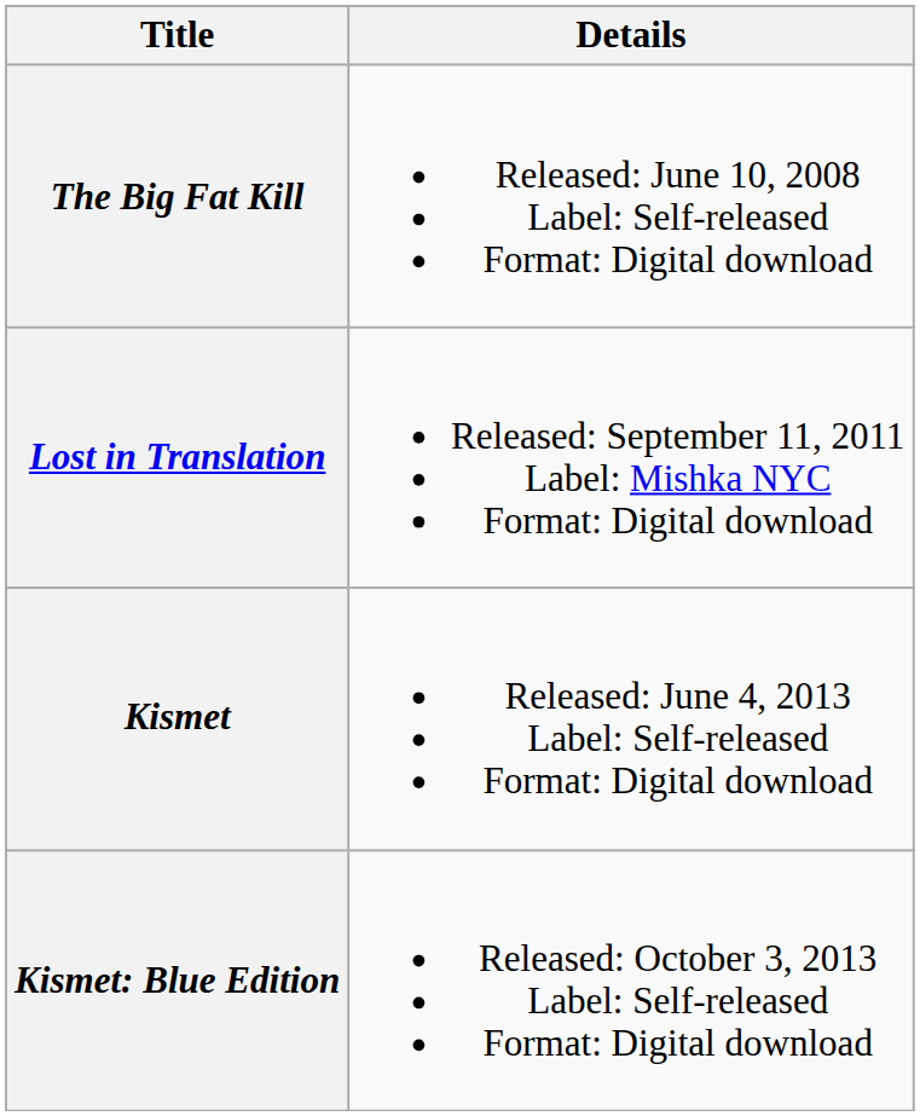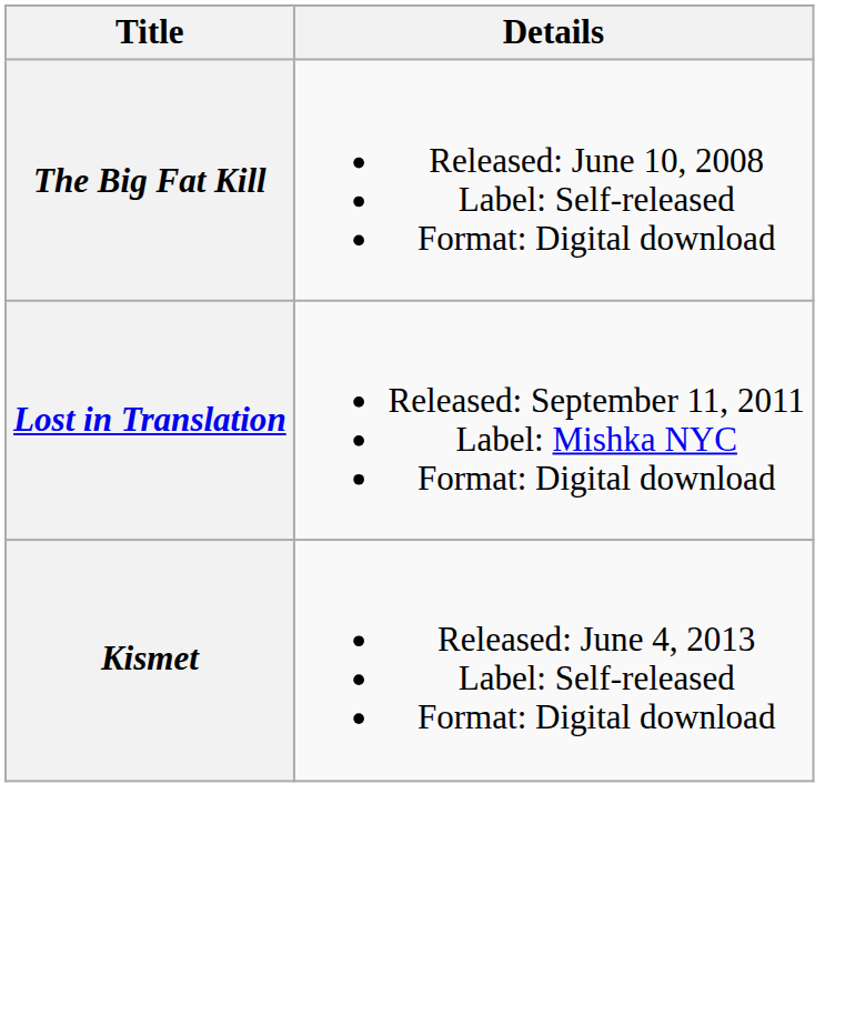- row: Kismet: Blue Edition | Released: October 3, 2013 Label: Self-released Format: Digital download
